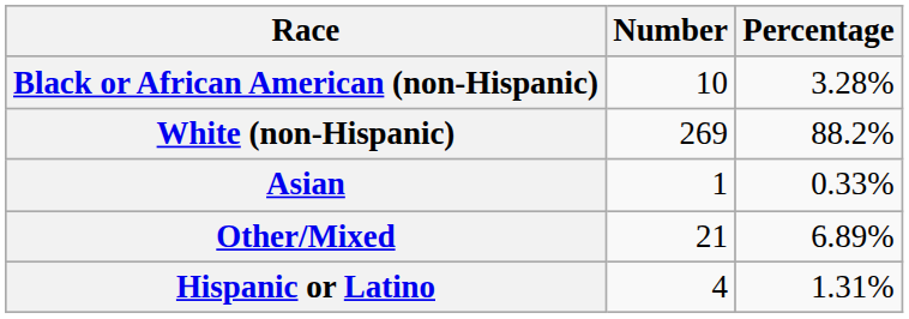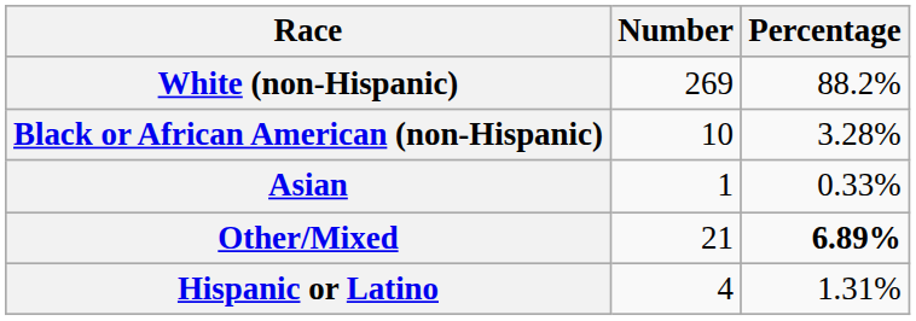rows swapped: White (non-Hispanic) <-> Black or African American (non-Hispanic)
Other/Mixed | Percentage: normal -> bold
